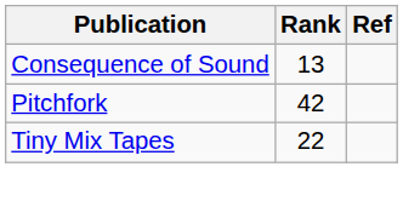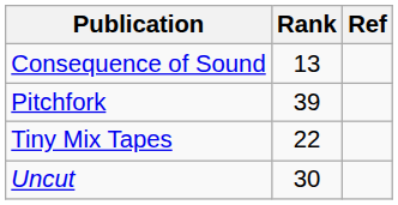Pitchfork | Rank: 42 -> 39
+ row: Uncut | 30
